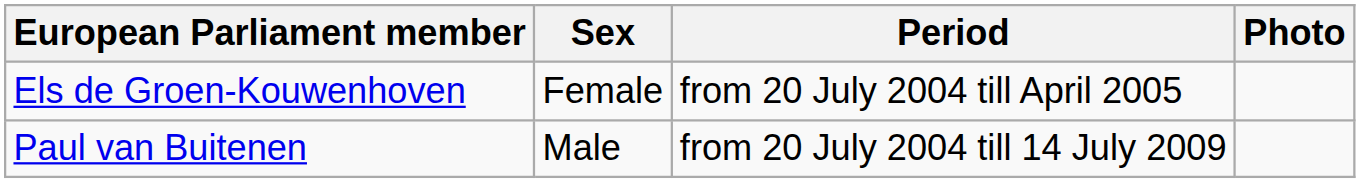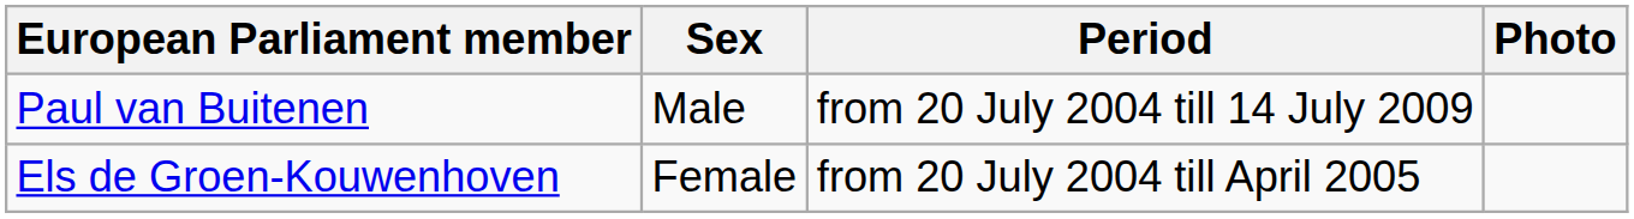rows swapped: Paul van Buitenen <-> Els de Groen-Kouwenhoven
